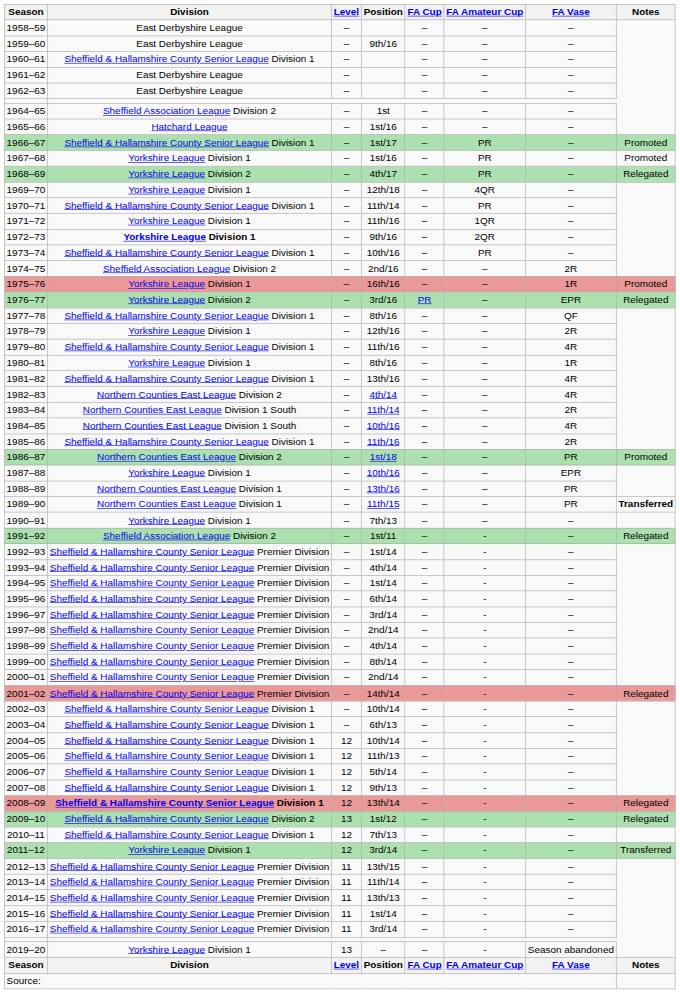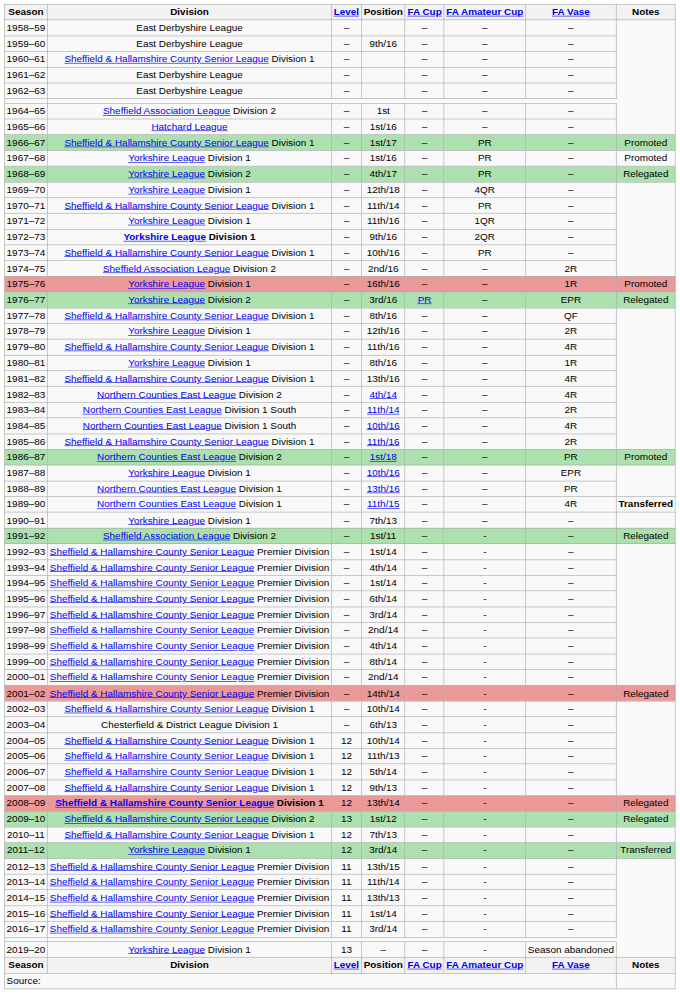1989–90 | FA Vase: PR -> 4R
2003–04 | Division: Sheffield & Hallamshire County Senior League Division 1 -> Chesterfield & District League Division 1
